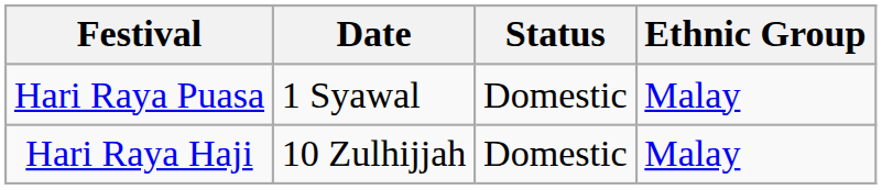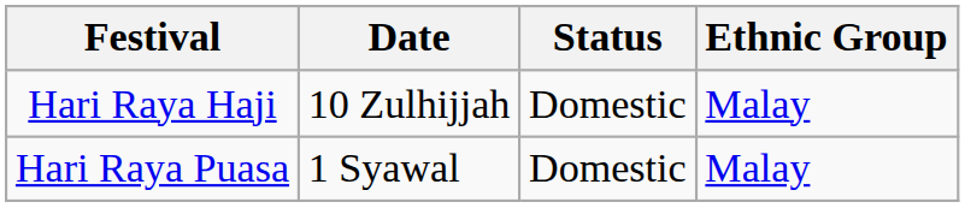rows swapped: Hari Raya Puasa <-> Hari Raya Haji
